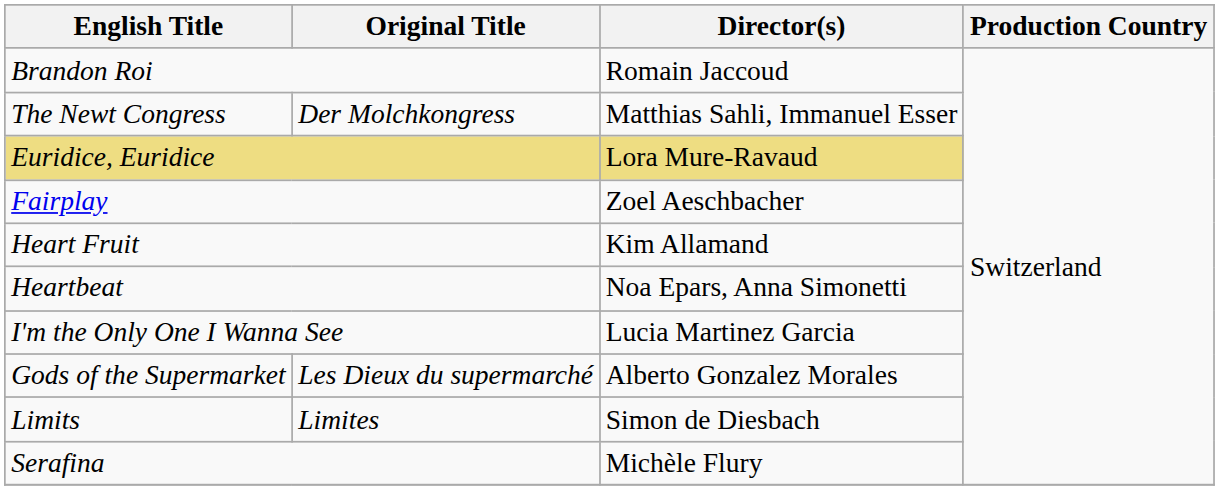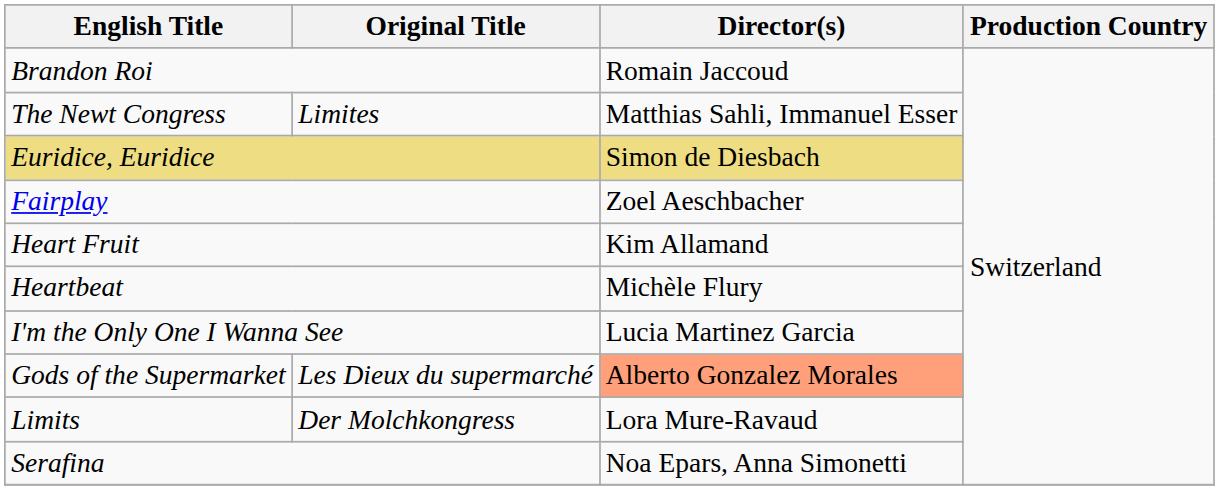The Newt Congress | Original Title: Der Molchkongress -> Limites
Euridice, Euridice | Director(s): Lora Mure-Ravaud -> Simon de Diesbach
Heartbeat | Director(s): Noa Epars, Anna Simonetti -> Michèle Flury
Gods of the Supermarket | Director(s): no background -> lightsalmon background
Limits | Original Title: Limites -> Der Molchkongress
Limits | Director(s): Simon de Diesbach -> Lora Mure-Ravaud
Serafina | Director(s): Michèle Flury -> Noa Epars, Anna Simonetti
